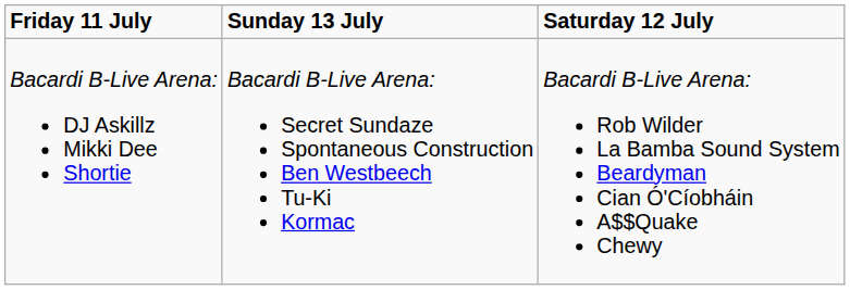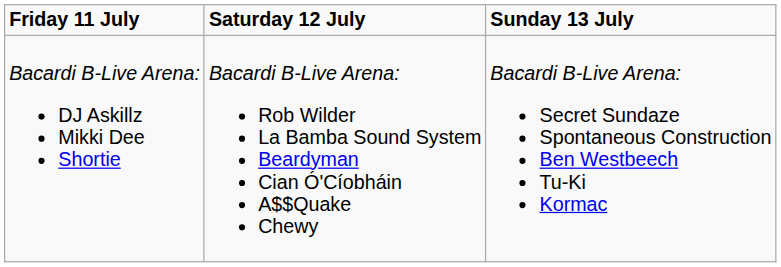columns swapped: Saturday 12 July <-> Sunday 13 July
